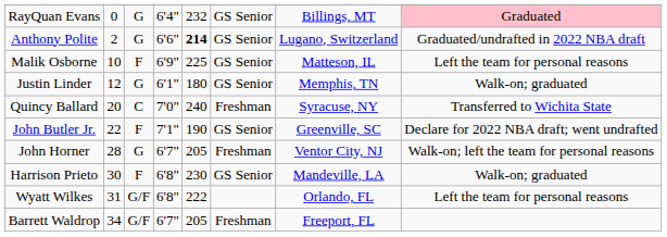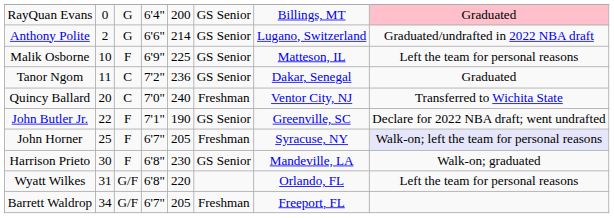RayQuan Evans | column 5: 232 -> 200
Anthony Polite | column 5: bold -> normal
+ row: Tanor Ngom | 11 | C | 7'2" | 236 | GS Senior | Dakar, Senegal | Graduated
- row: Justin Linder | 12 | G | 6'1" | 180 | GS Senior | Memphis, TN | Walk-on; graduated
Quincy Ballard | column 7: Syracuse, NY -> Ventor City, NJ
John Horner | column 2: 28 -> 25
John Horner | column 3: G -> F
John Horner | column 7: Ventor City, NJ -> Syracuse, NY
John Horner | column 8: no background -> lavender background
Wyatt Wilkes | column 5: 222 -> 220
